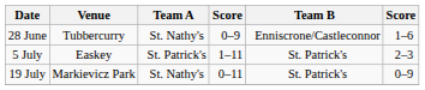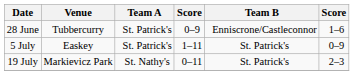28 June | Team A: St. Nathy's -> St. Patrick's
5 July | column 6: 2–3 -> 0–9
19 July | column 6: 0–9 -> 2–3
